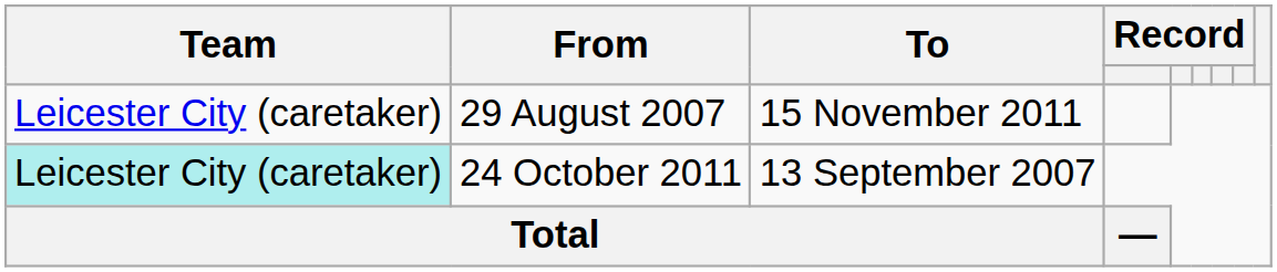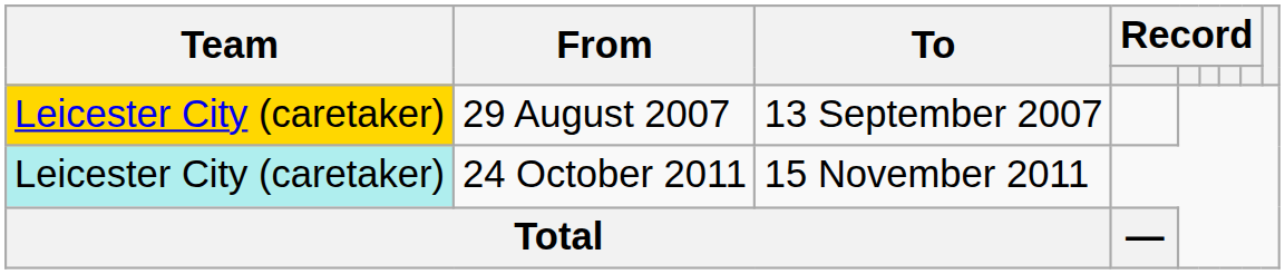29 August 2007 | Team: no background -> gold background
29 August 2007 | To: 15 November 2011 -> 13 September 2007
24 October 2011 | To: 13 September 2007 -> 15 November 2011
